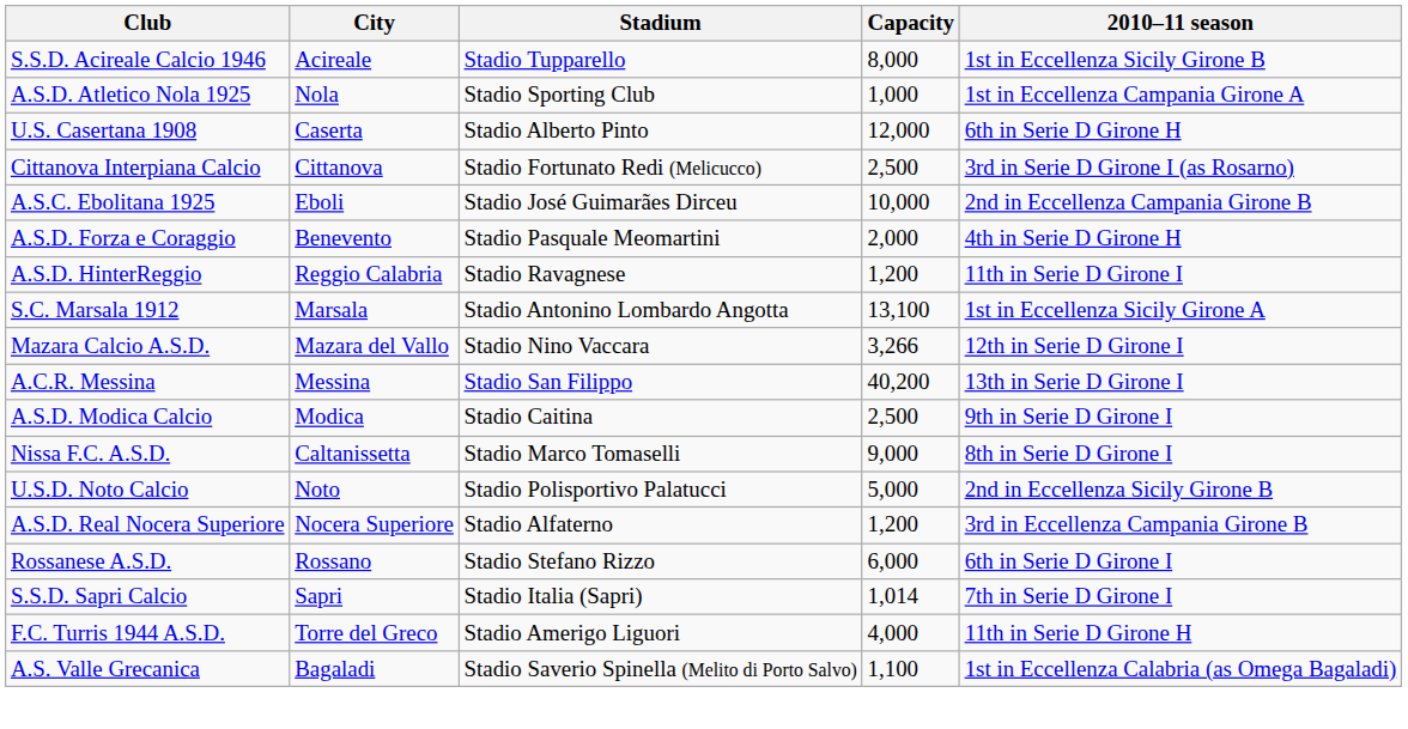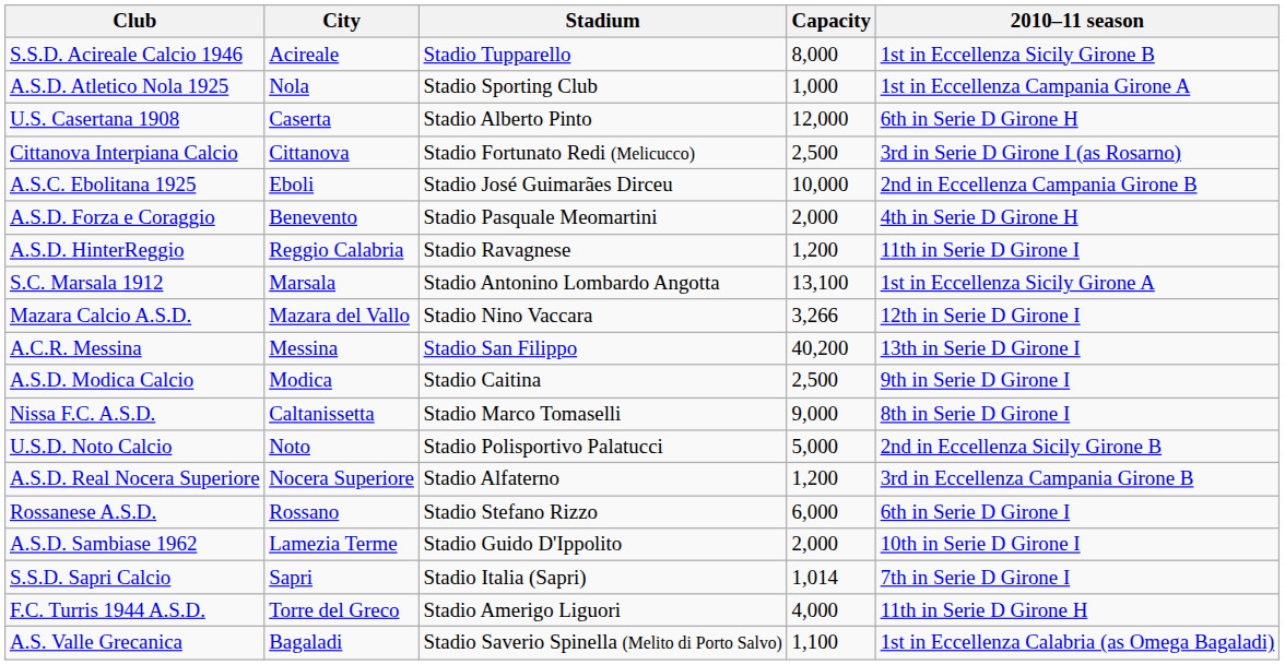+ row: A.S.D. Sambiase 1962 | Lamezia Terme | Stadio Guido D'Ippolito | 2,000 | 10th in Serie D Girone I
